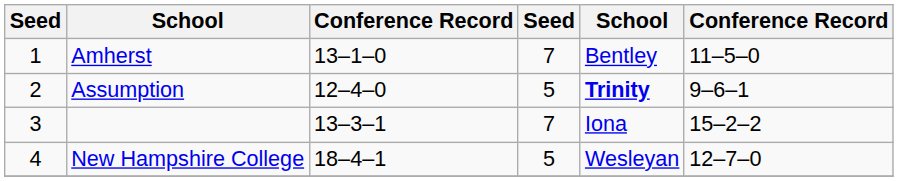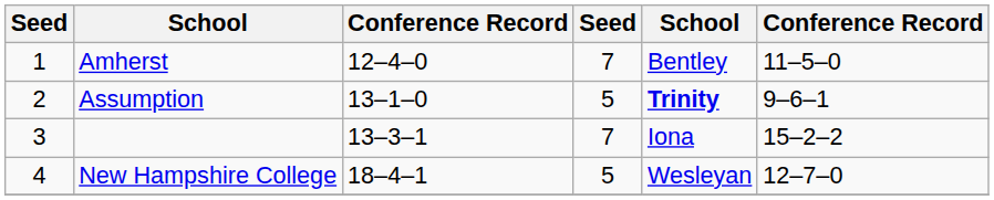Amherst | column 3: 13–1–0 -> 12–4–0
Assumption | column 3: 12–4–0 -> 13–1–0
